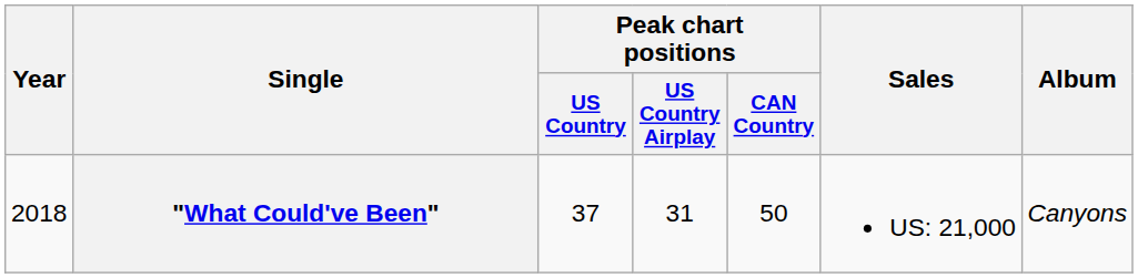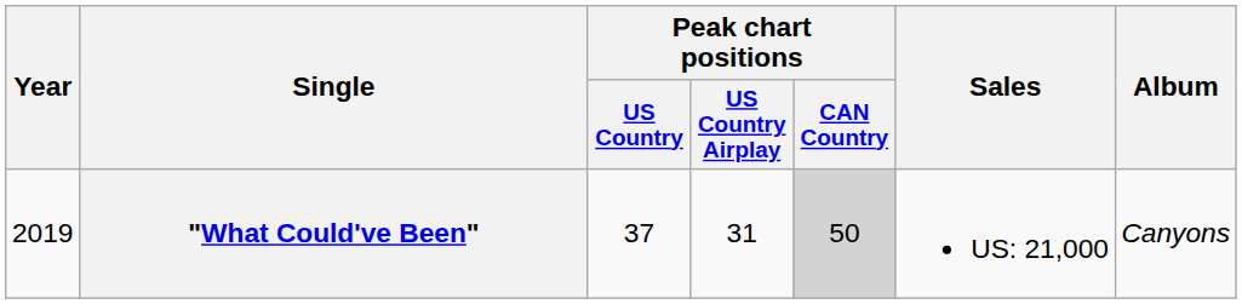"What Could've Been" | Year: 2018 -> 2019
"What Could've Been" | Peak chart positions / CAN Country: no background -> lightgrey background
